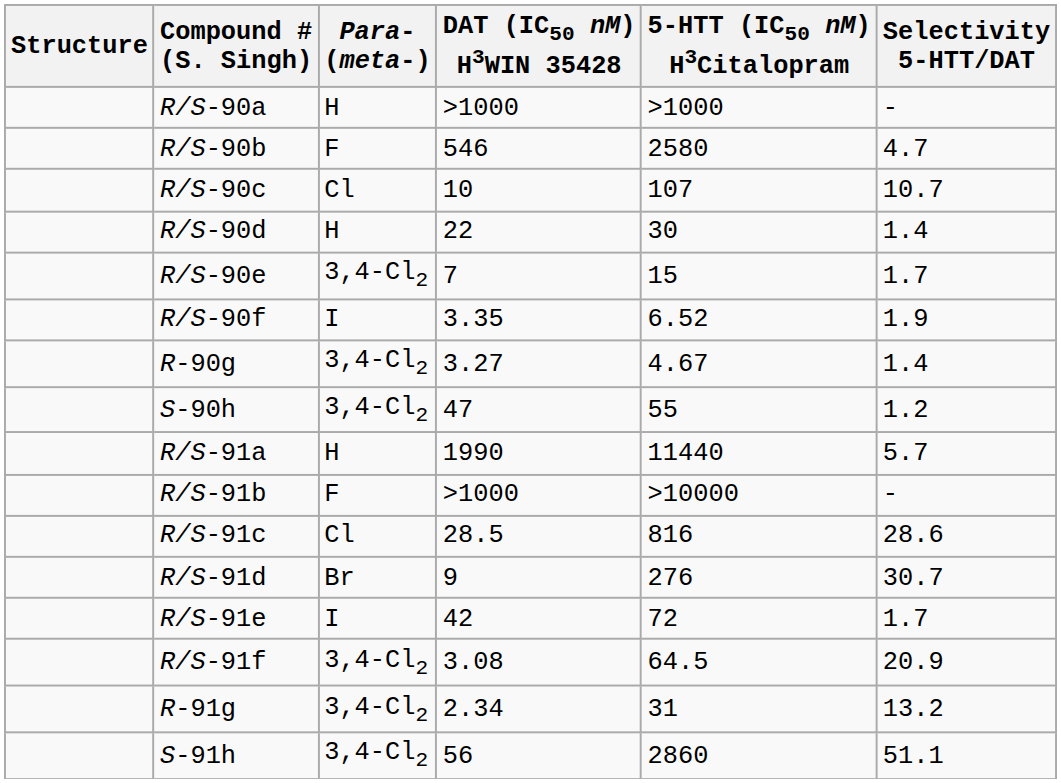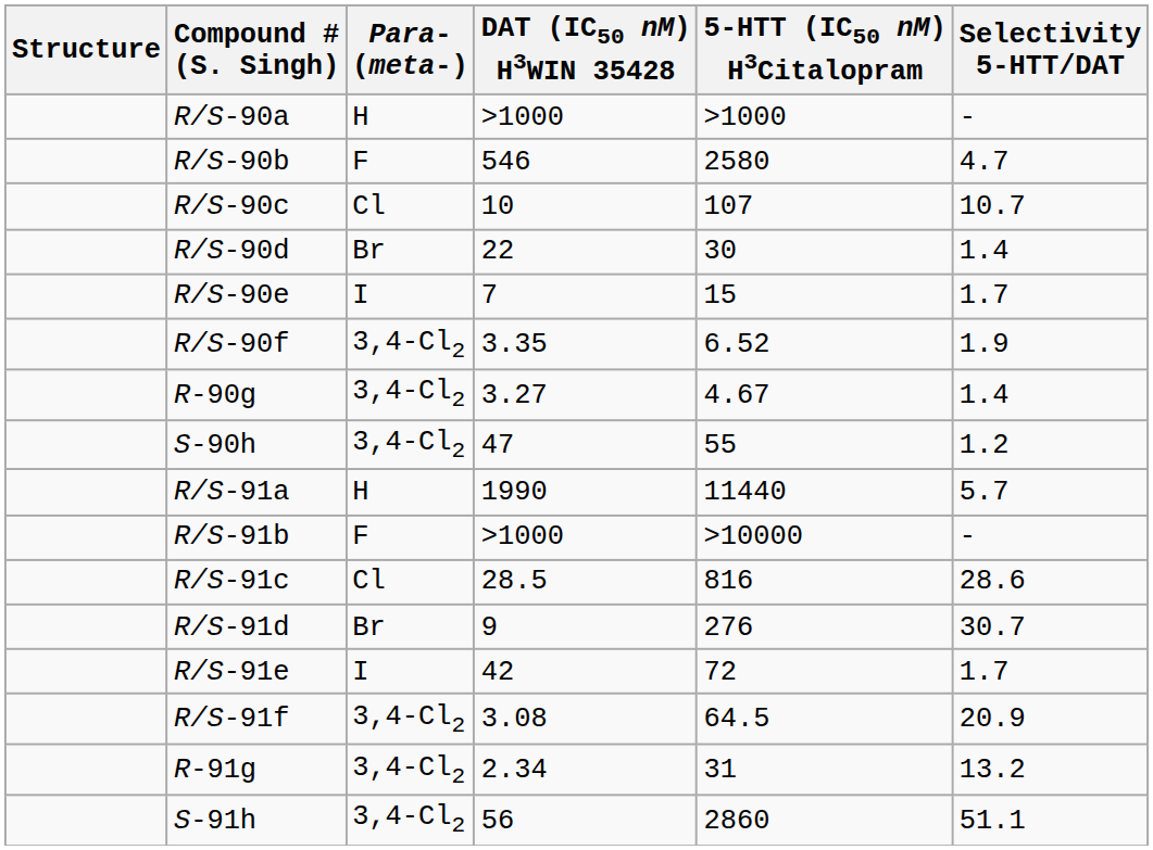R/S-90d | Para- (meta-): H -> Br
R/S-90e | Para- (meta-): 3,4-Cl2 -> I
R/S-90f | Para- (meta-): I -> 3,4-Cl2
